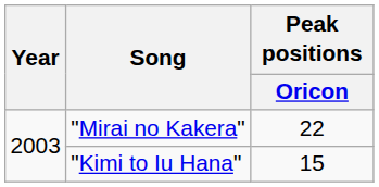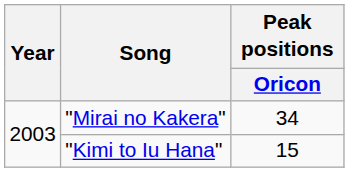"Mirai no Kakera" | Peak positions / Oricon: 22 -> 34
